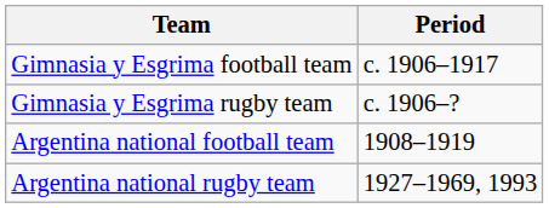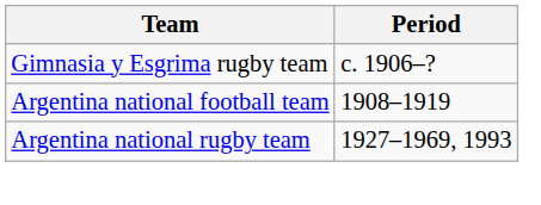- row: Gimnasia y Esgrima football team | c. 1906–1917
